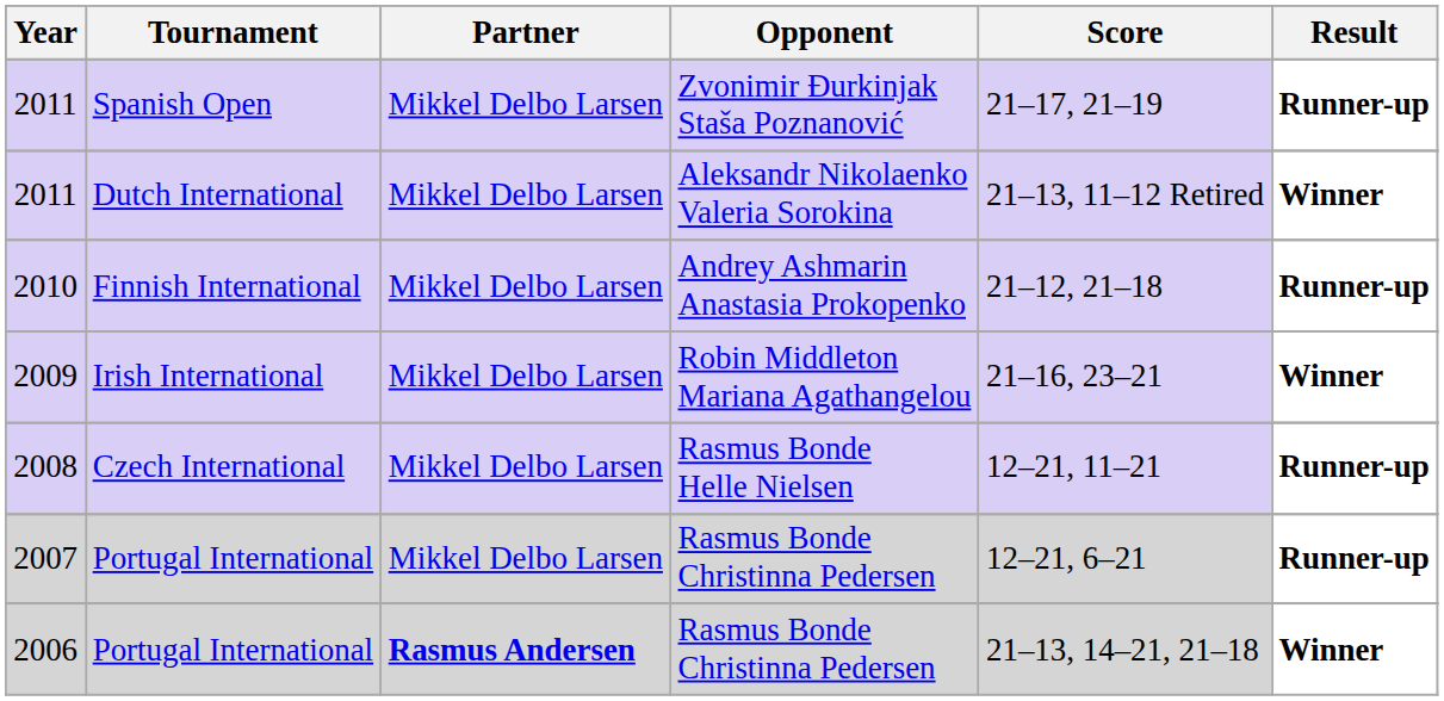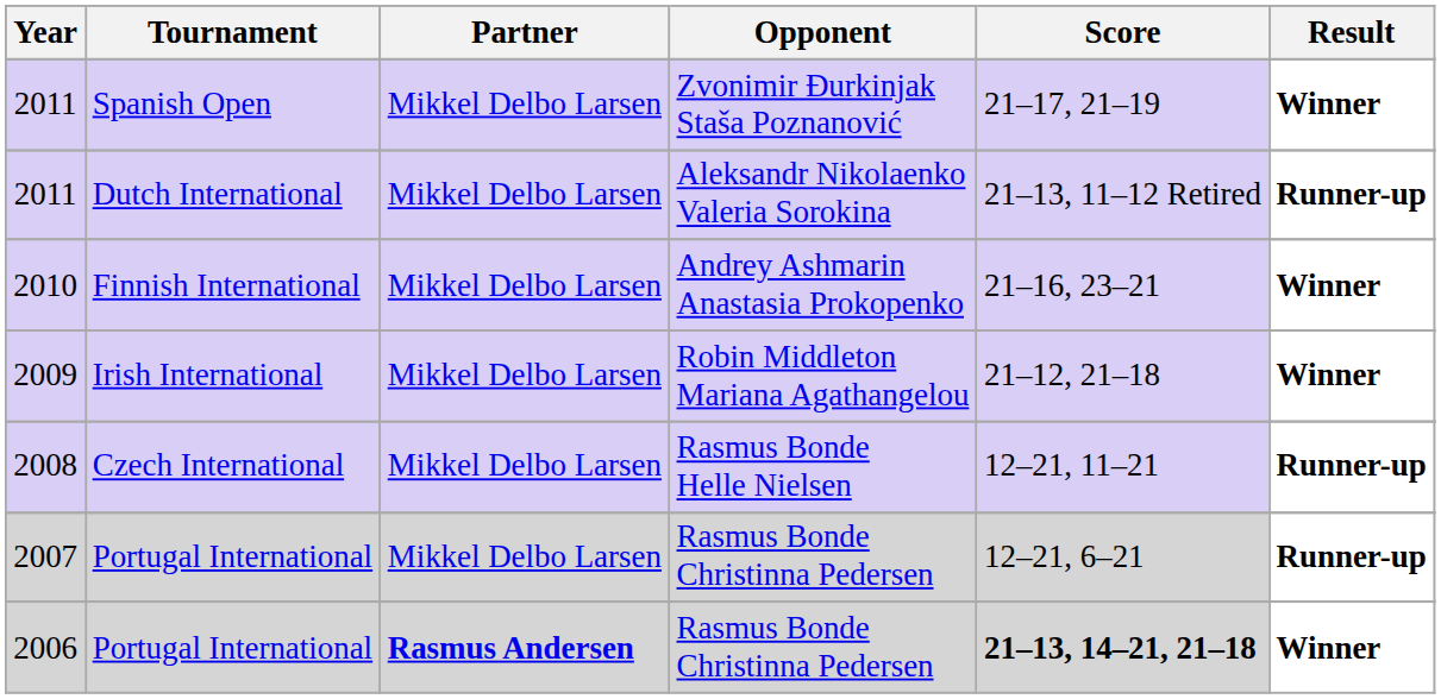2011 / Spanish Open | Result: Runner-up -> Winner
2011 / Dutch International | Result: Winner -> Runner-up
2010 | Score: 21–12, 21–18 -> 21–16, 23–21
2010 | Result: Runner-up -> Winner
2009 | Score: 21–16, 23–21 -> 21–12, 21–18
2006 | Score: normal -> bold
